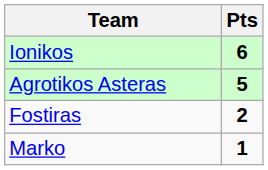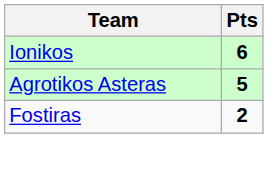- row: Marko | 1
